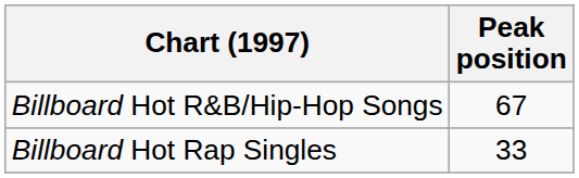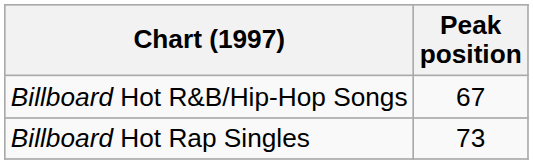Billboard Hot Rap Singles | Peak position: 33 -> 73
